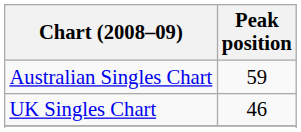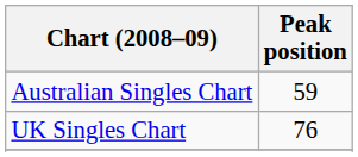UK Singles Chart | Peak position: 46 -> 76
